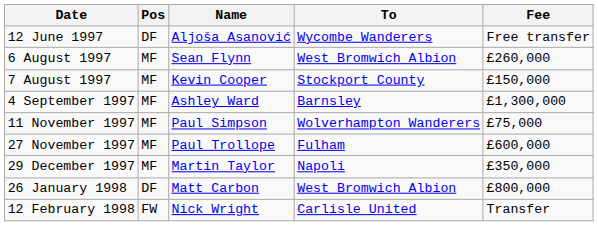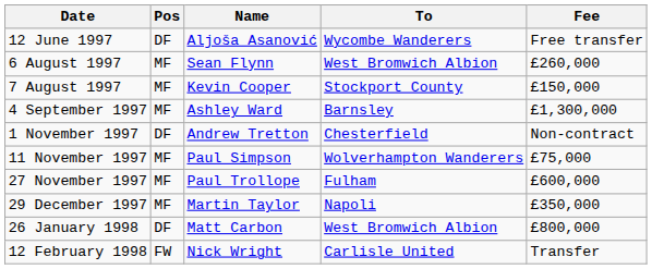+ row: 1 November 1997 | DF | Andrew Tretton | Chesterfield | Non-contract
